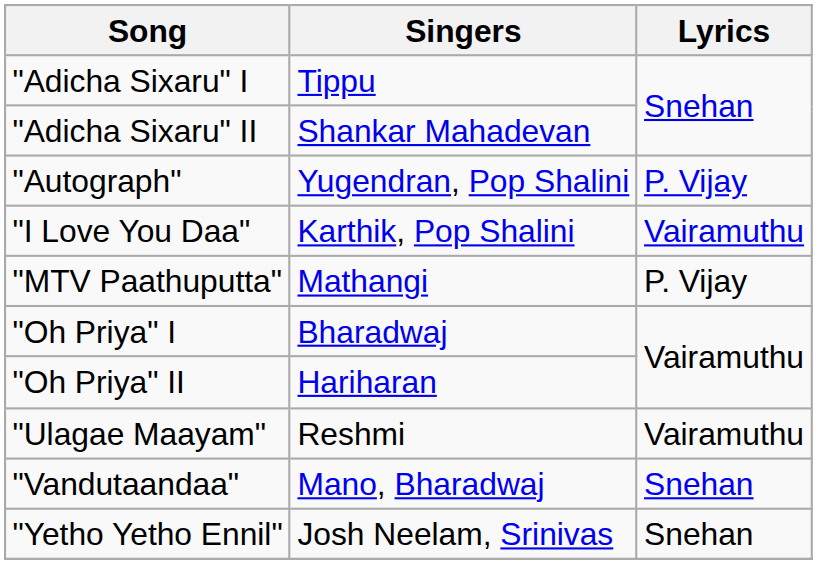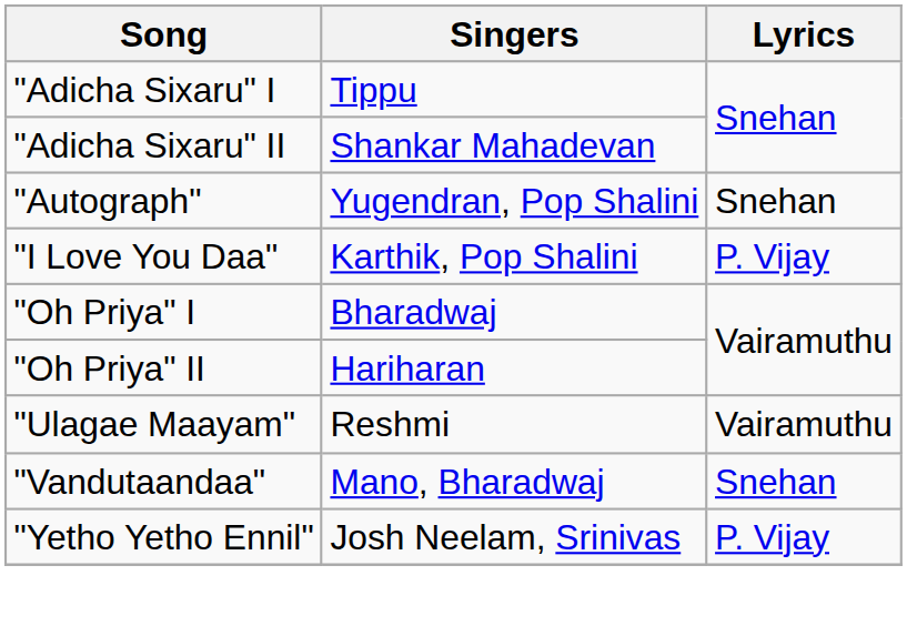"Autograph" | Lyrics: P. Vijay -> Snehan
"I Love You Daa" | Lyrics: Vairamuthu -> P. Vijay
- row: "MTV Paathuputta" | Mathangi | P. Vijay
"Yetho Yetho Ennil" | Lyrics: Snehan -> P. Vijay
